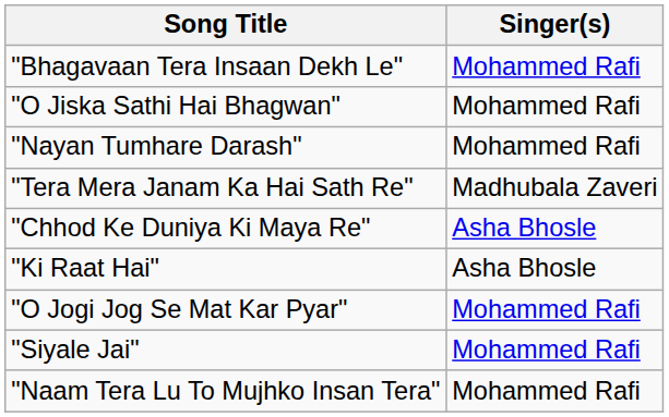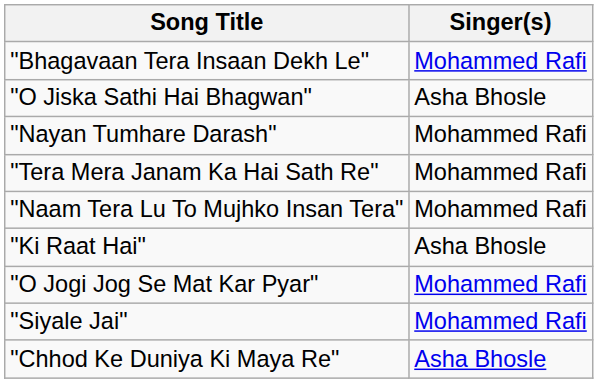"O Jiska Sathi Hai Bhagwan" | Singer(s): Mohammed Rafi -> Asha Bhosle
"Tera Mera Janam Ka Hai Sath Re" | Singer(s): Madhubala Zaveri -> Mohammed Rafi
rows swapped: "Chhod Ke Duniya Ki Maya Re" <-> "Naam Tera Lu To Mujhko Insan Tera"
